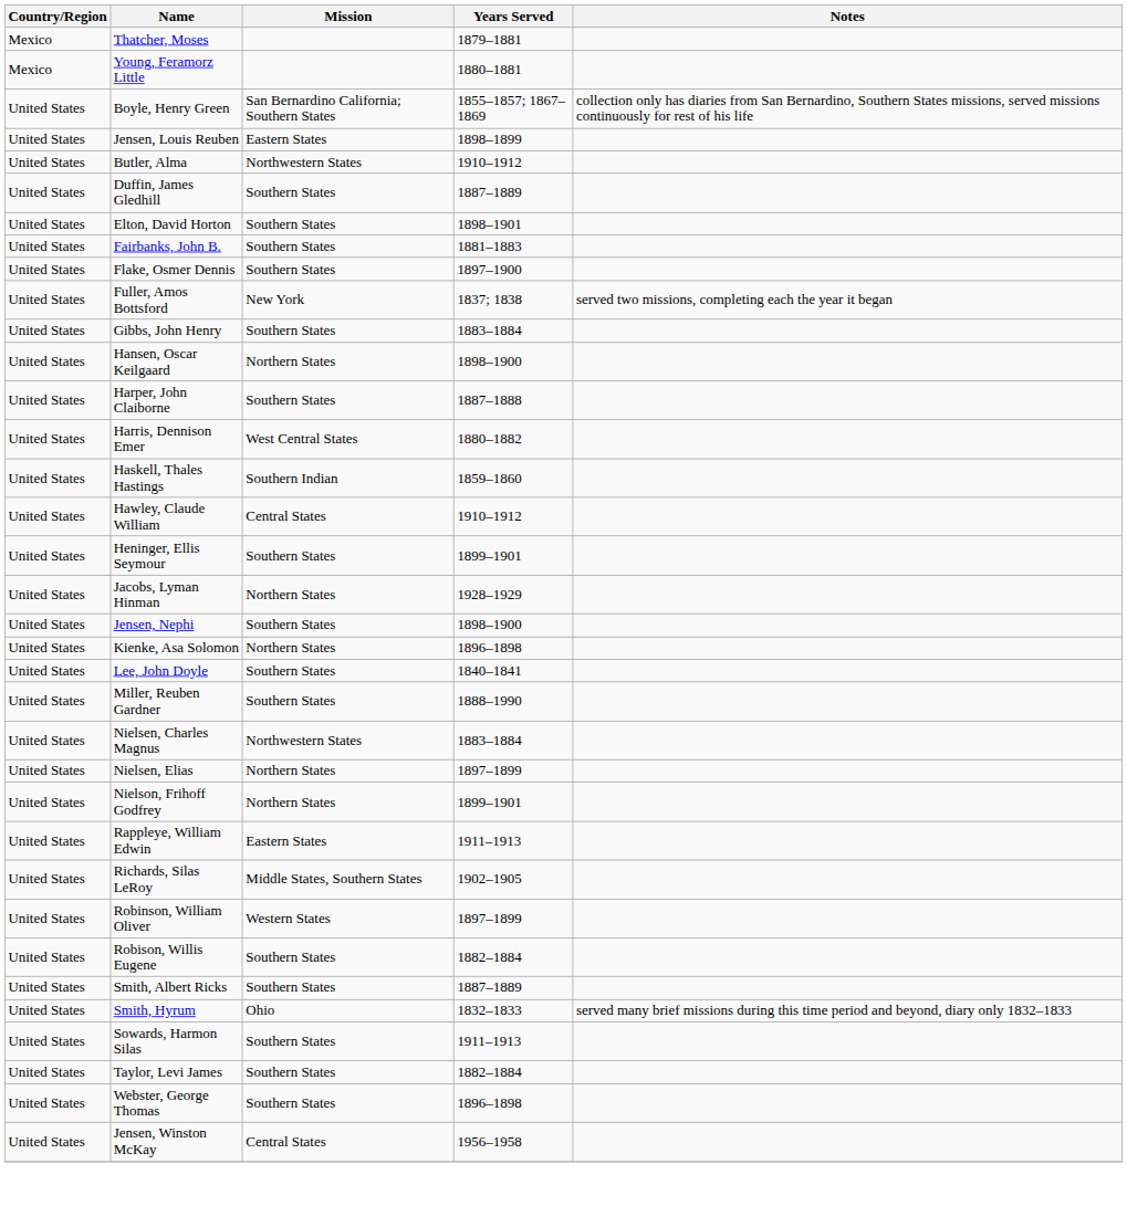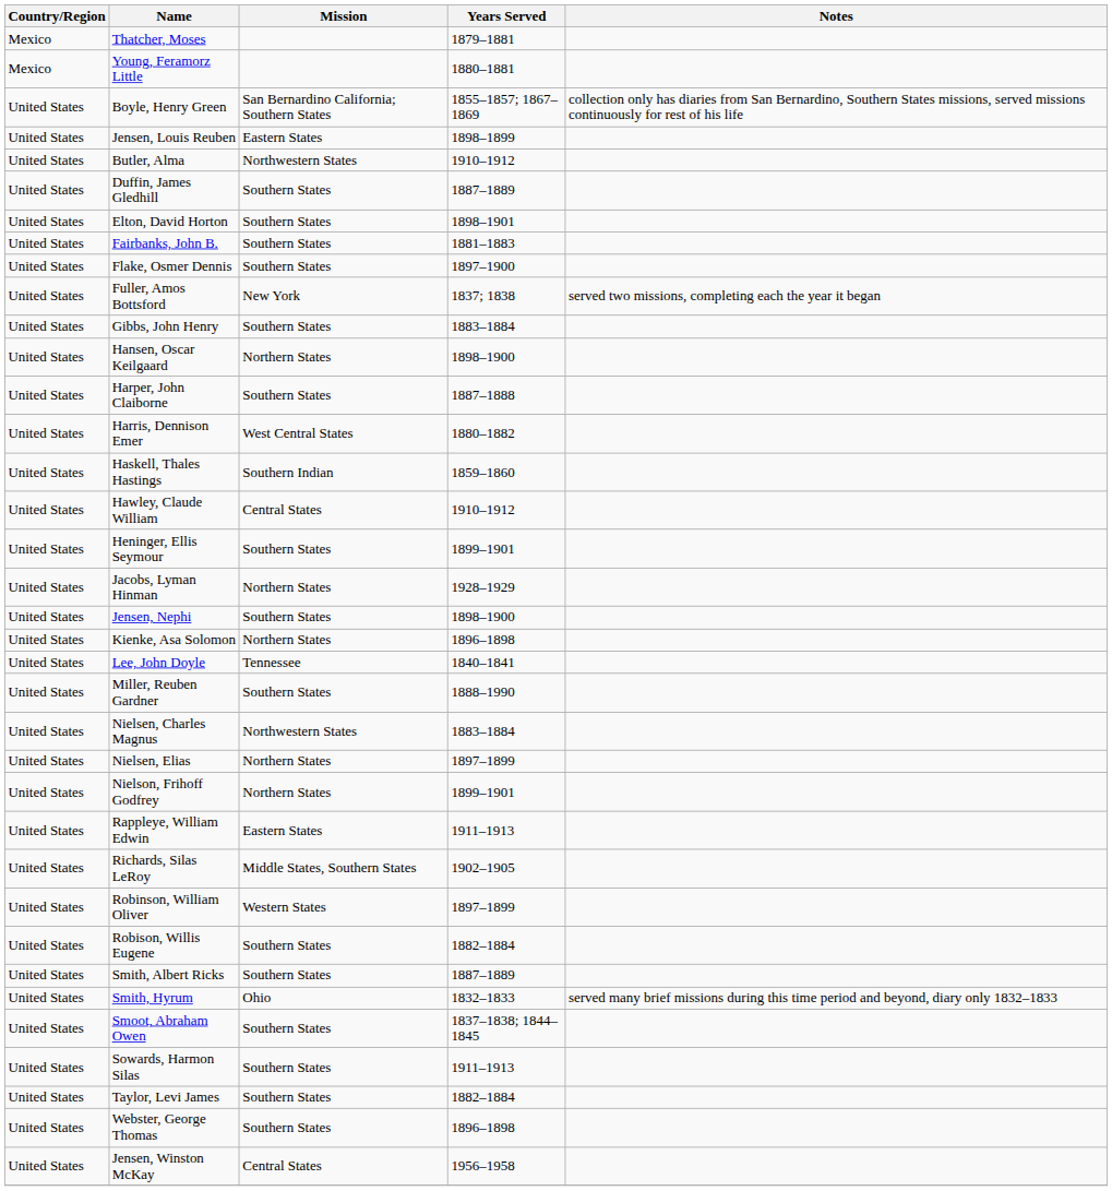Lee, John Doyle | Mission: Southern States -> Tennessee
+ row: United States | Smoot, Abraham Owen | Southern States | 1837–1838; 1844–1845
